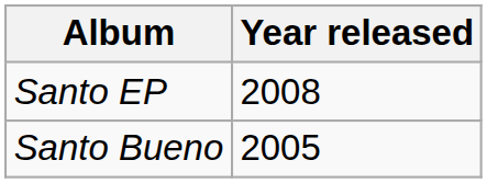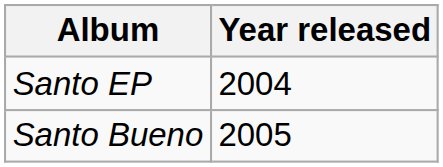Santo EP | Year released: 2008 -> 2004
